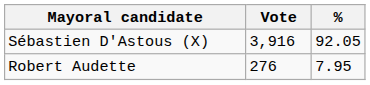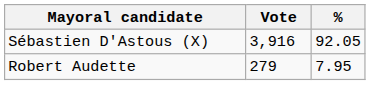Robert Audette | Vote: 276 -> 279
